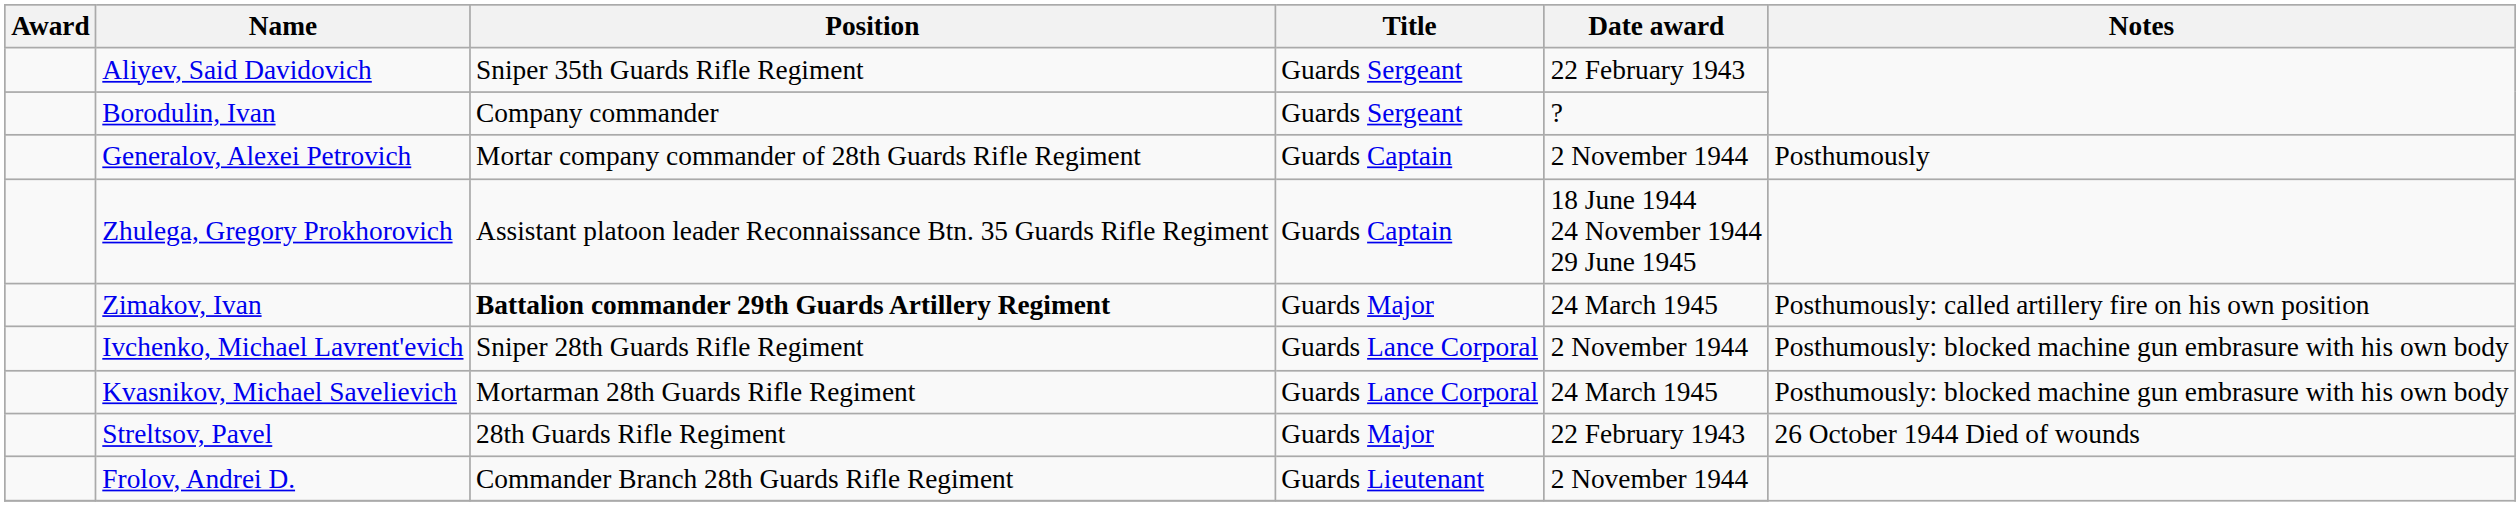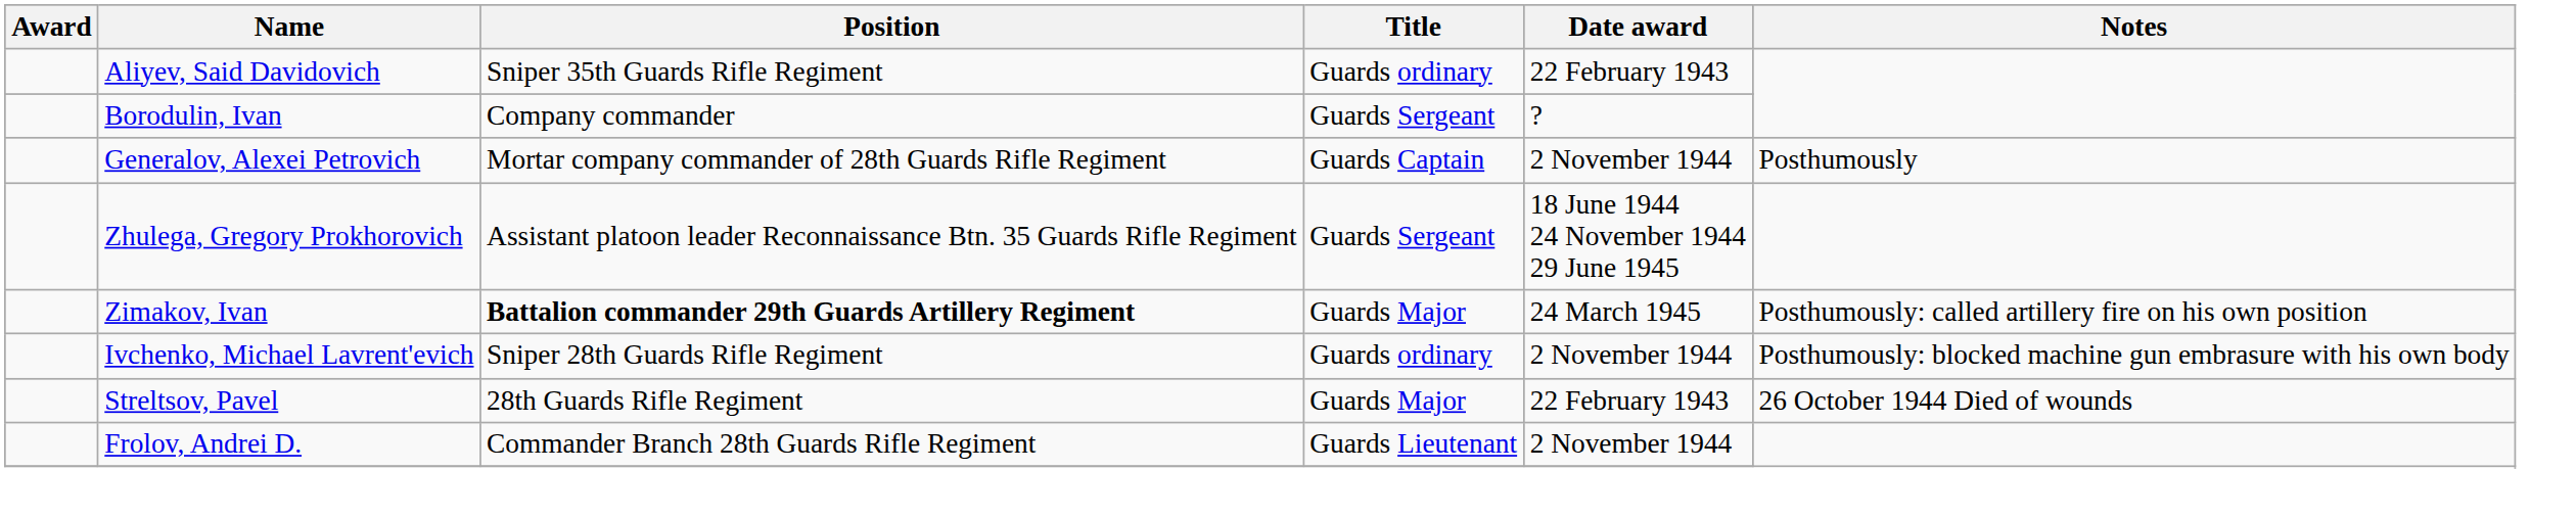Aliyev, Said Davidovich | Title: Guards Sergeant -> Guards ordinary
Zhulega, Gregory Prokhorovich | Title: Guards Captain -> Guards Sergeant
Ivchenko, Michael Lavrent'evich | Title: Guards Lance Corporal -> Guards ordinary
- row: Kvasnikov, Michael Savelievich | Mortarman 28th Guards Rifle Regiment | Guards Lance Corporal | 24 March 1945 | Posthumously: blocked machine gun embrasure with his own body
